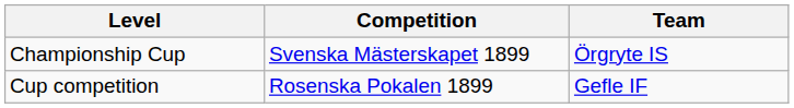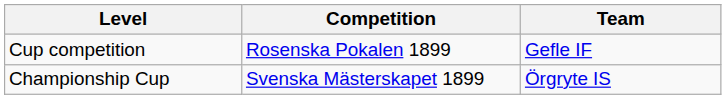rows swapped: Championship Cup <-> Cup competition
